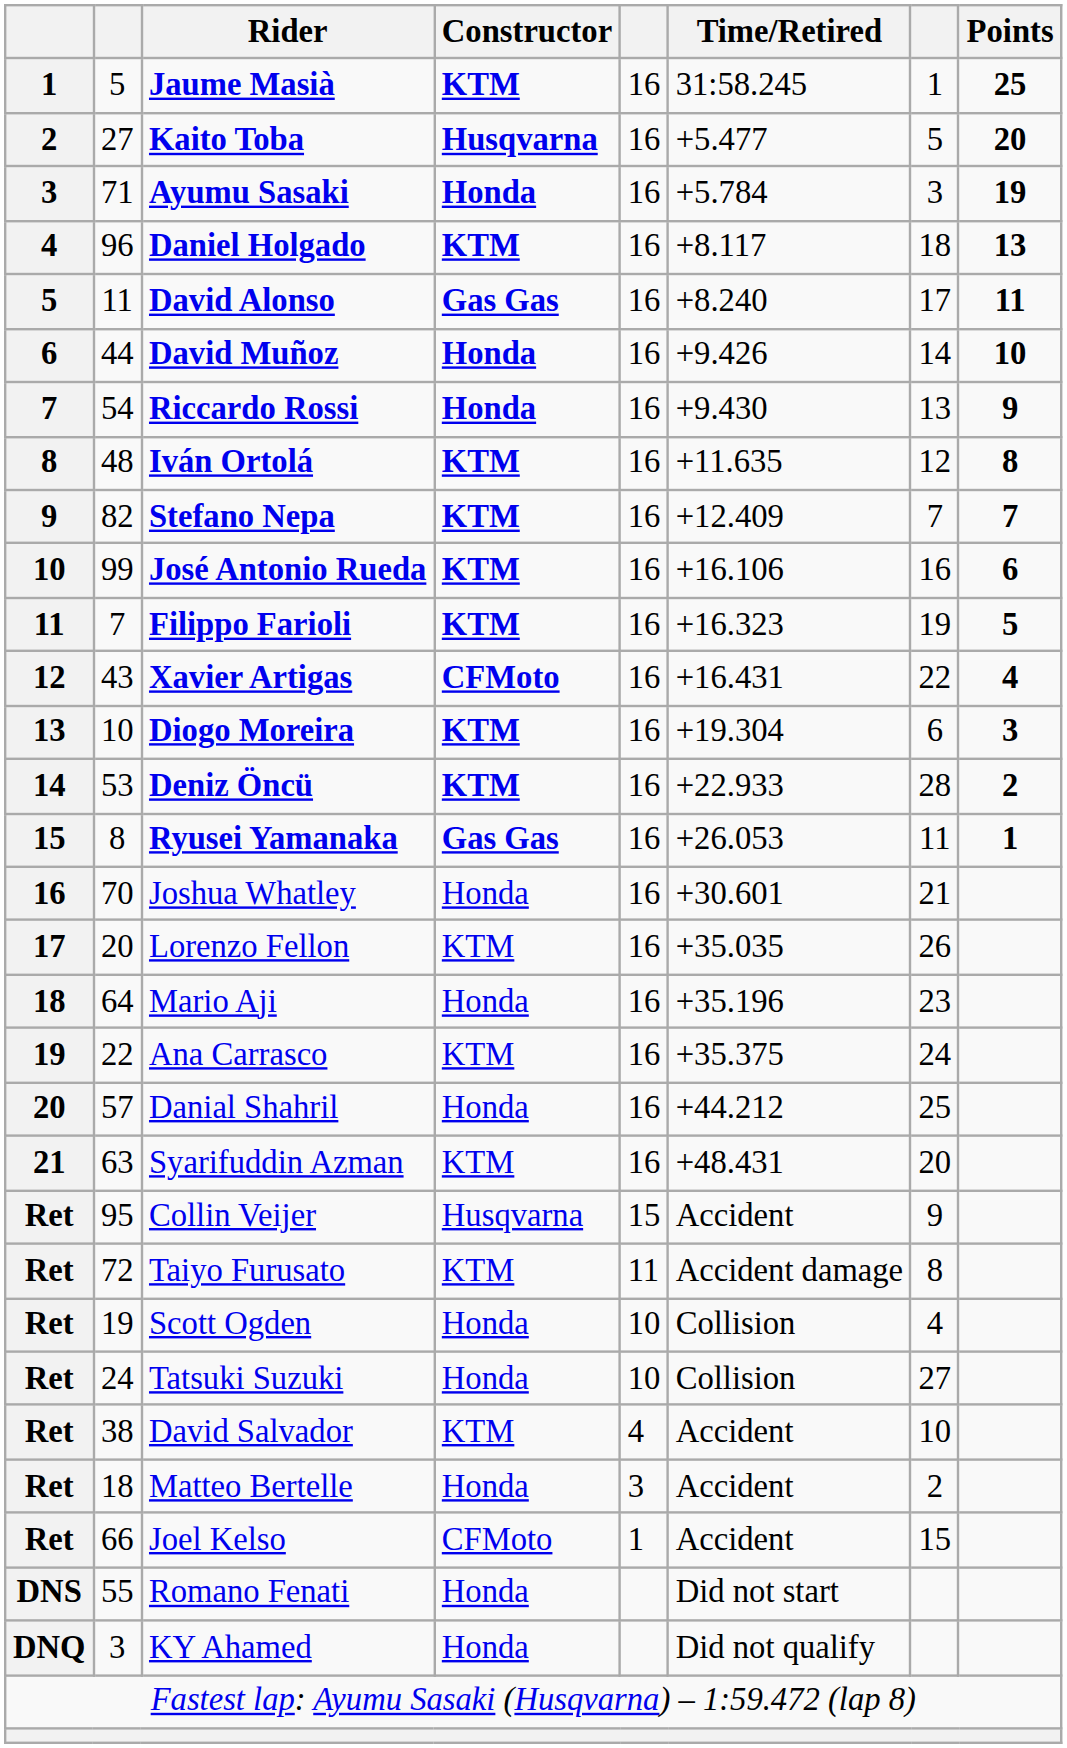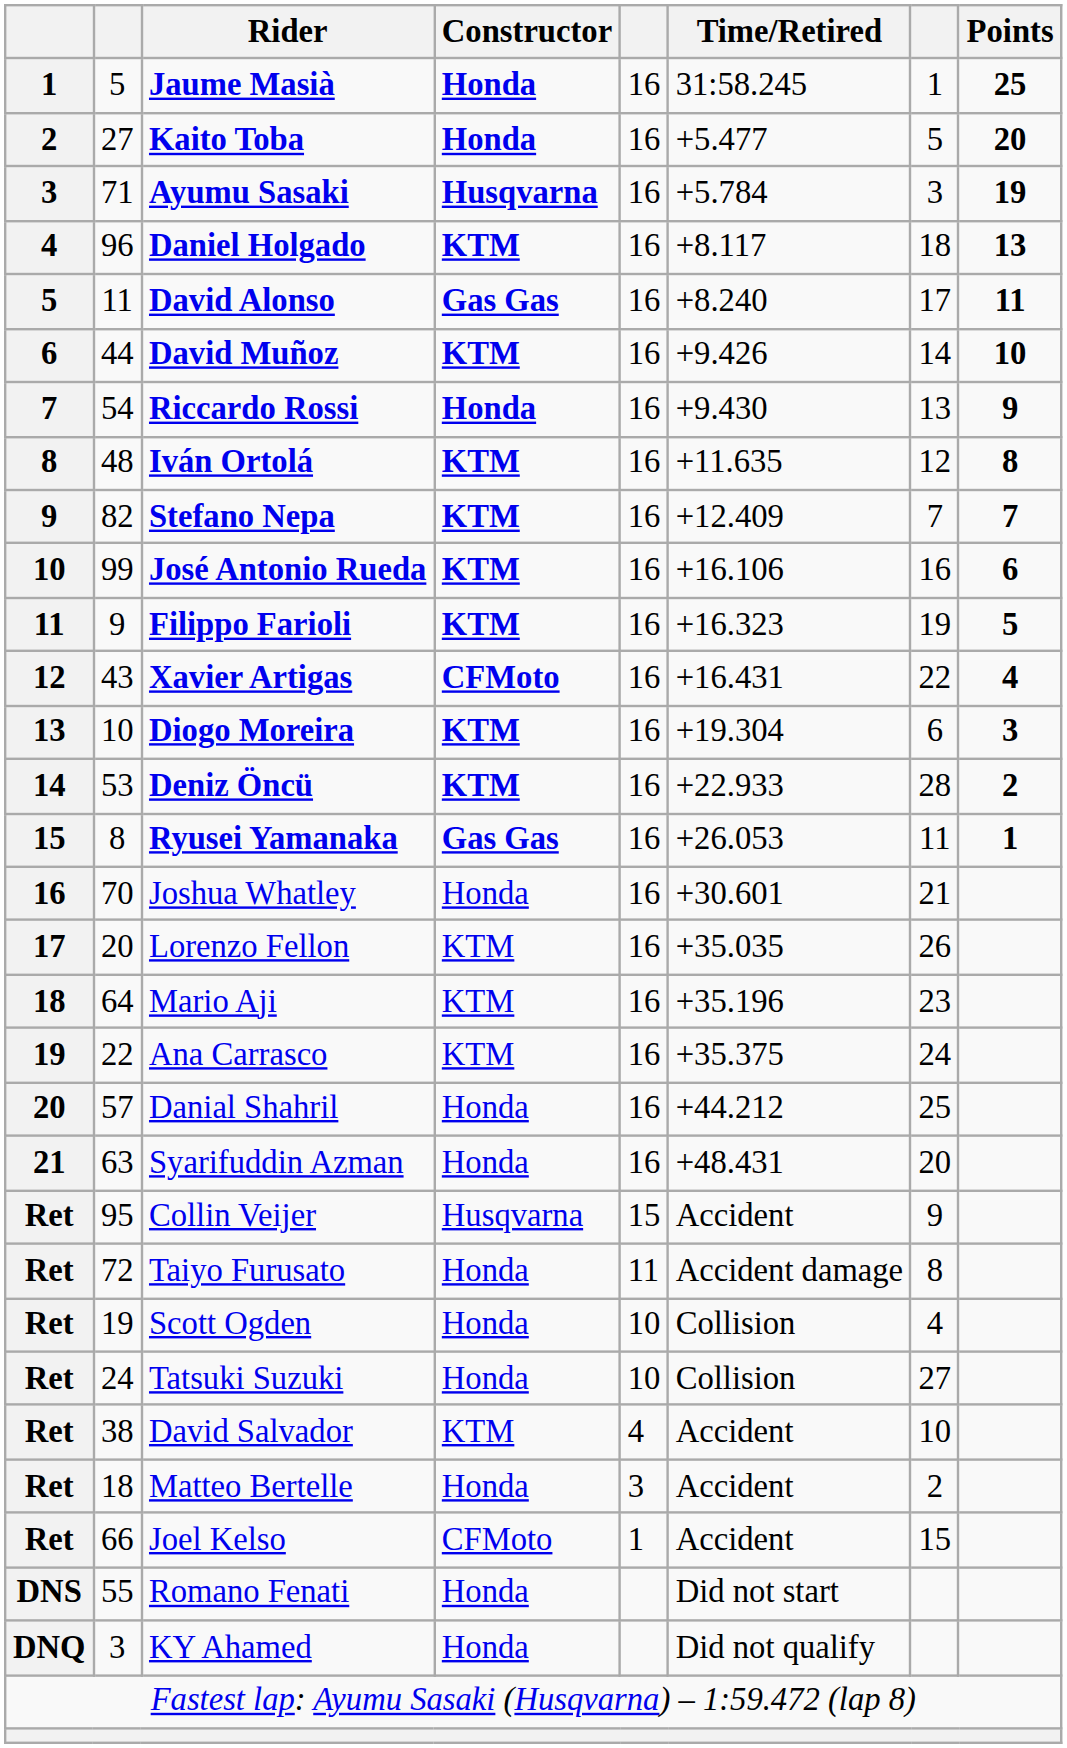Jaume Masià | Constructor: KTM -> Honda
Kaito Toba | Constructor: Husqvarna -> Honda
Ayumu Sasaki | Constructor: Honda -> Husqvarna
David Muñoz | Constructor: Honda -> KTM
Filippo Farioli | column 2: 7 -> 9
Mario Aji | Constructor: Honda -> KTM
Syarifuddin Azman | Constructor: KTM -> Honda
Taiyo Furusato | Constructor: KTM -> Honda
